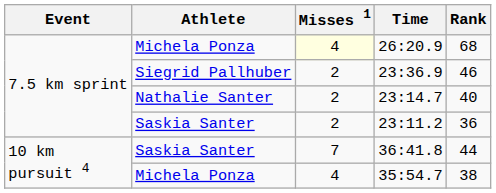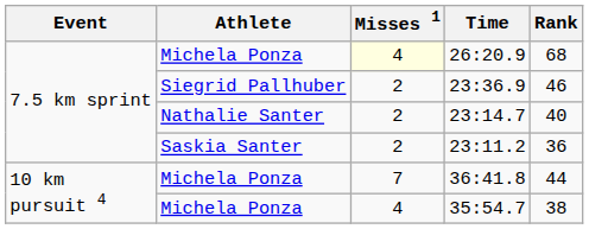36:41.8 | Athlete: Saskia Santer -> Michela Ponza
